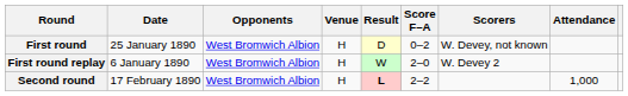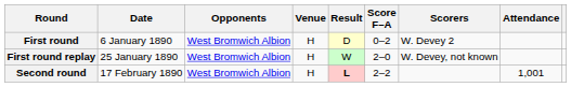First round | Date: 25 January 1890 -> 6 January 1890
First round | Scorers: W. Devey, not known -> W. Devey 2
First round replay | Date: 6 January 1890 -> 25 January 1890
First round replay | Scorers: W. Devey 2 -> W. Devey, not known
Second round | Attendance: 1,000 -> 1,001
